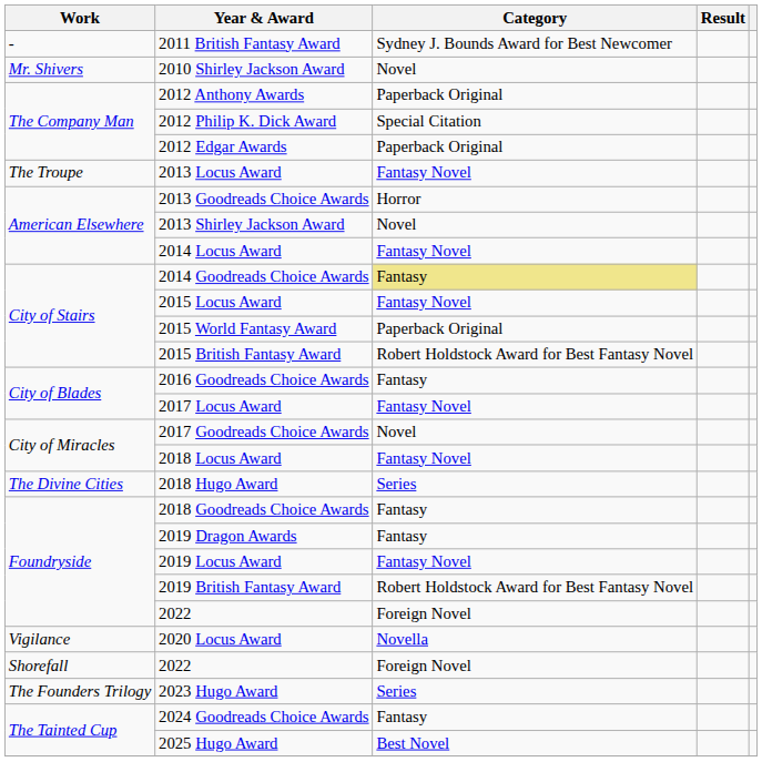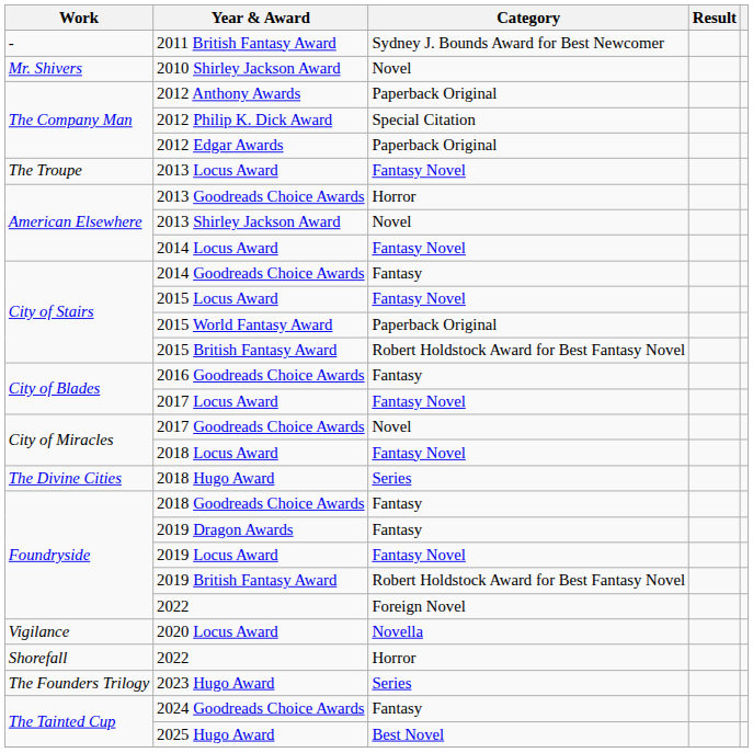2014 Goodreads Choice Awards | Category: khaki background -> no background
Shorefall / 2022 | Category: Foreign Novel -> Horror
